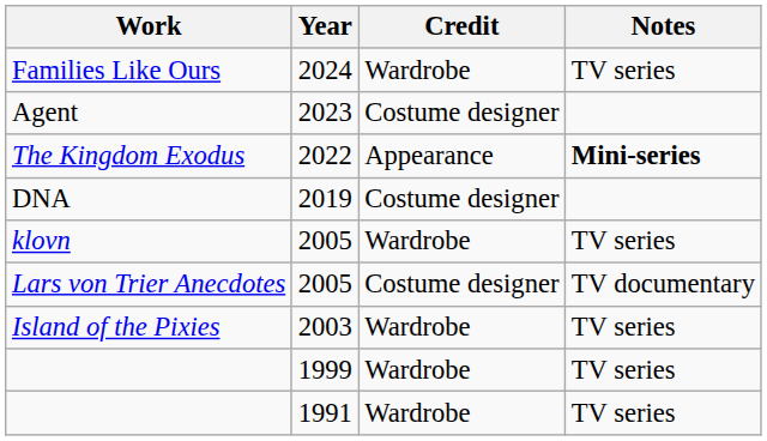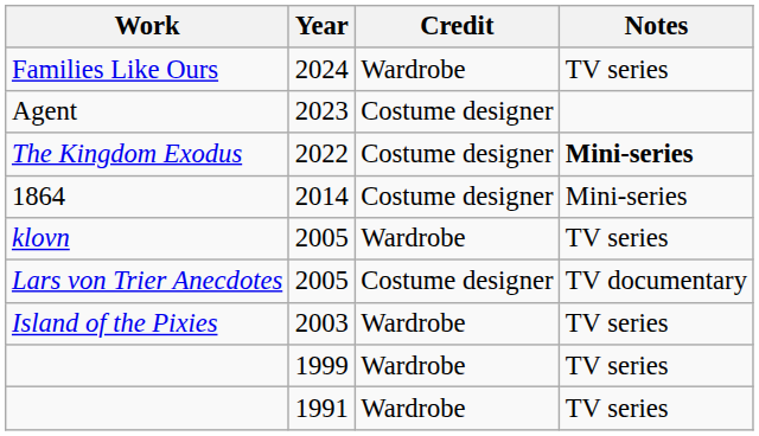The Kingdom Exodus | Credit: Appearance -> Costume designer
- row: DNA | 2019 | Costume designer
+ row: 1864 | 2014 | Costume designer | Mini-series
